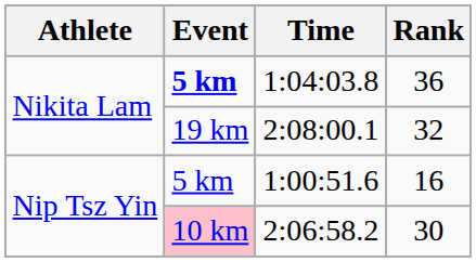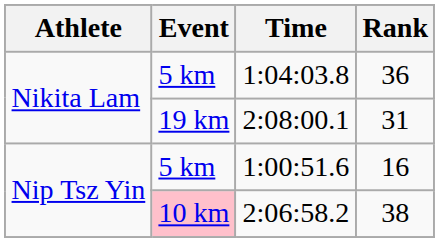1:04:03.8 | Event: bold -> normal
2:08:00.1 | Rank: 32 -> 31
2:06:58.2 | Rank: 30 -> 38
